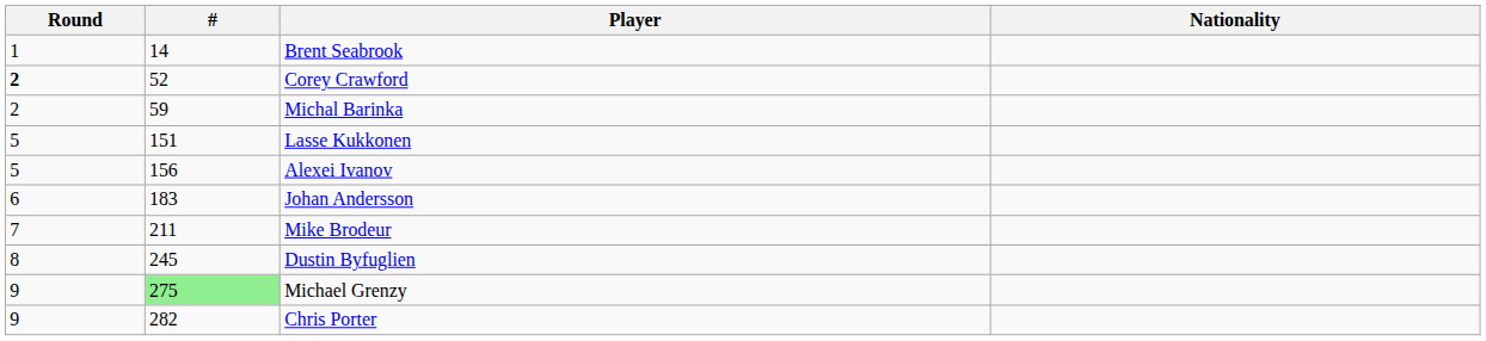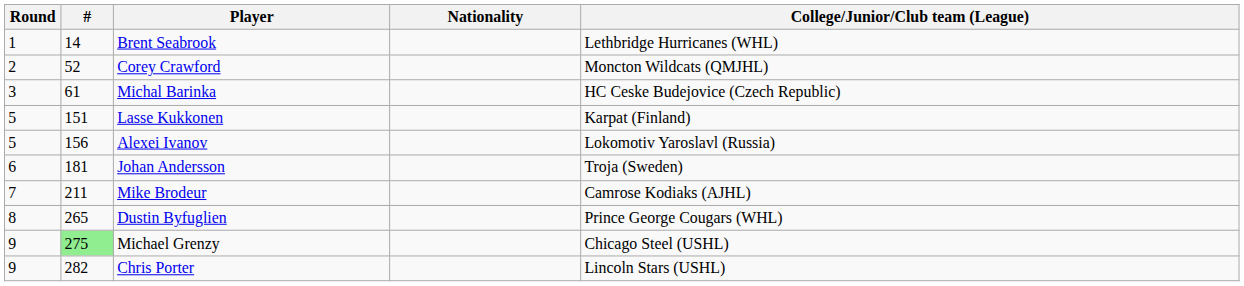+ column: College/Junior/Club team (League) | Lethbridge Hurricanes (WHL) | Moncton Wildcats (QMJHL) | HC Ceske Budejovice (Czech Republic) | Karpat (Finland) | Lokomotiv Yaroslavl (Russia) | Troja (Sweden) | Camrose Kodiaks (AJHL) | Prince George Cougars (WHL) | Chicago Steel (USHL) | Lincoln Stars (USHL)
Corey Crawford | Round: bold -> normal
Michal Barinka | Round: 2 -> 3
Michal Barinka | #: 59 -> 61
Johan Andersson | #: 183 -> 181
Dustin Byfuglien | #: 245 -> 265
